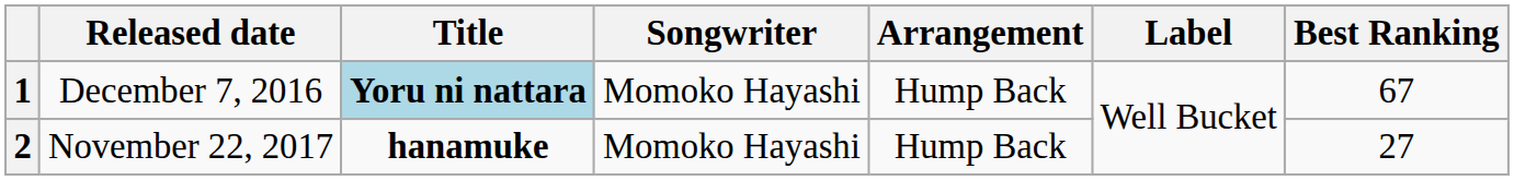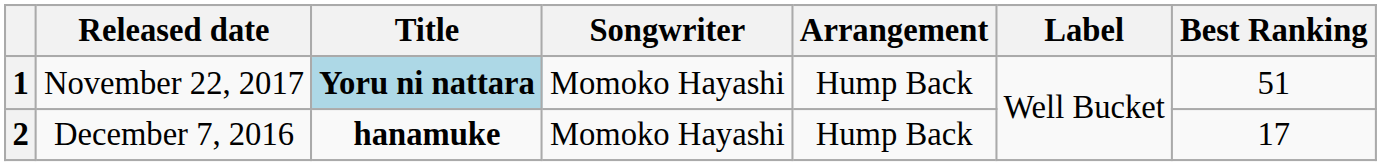1 | Released date: December 7, 2016 -> November 22, 2017
1 | Best Ranking: 67 -> 51
2 | Released date: November 22, 2017 -> December 7, 2016
2 | Best Ranking: 27 -> 17
